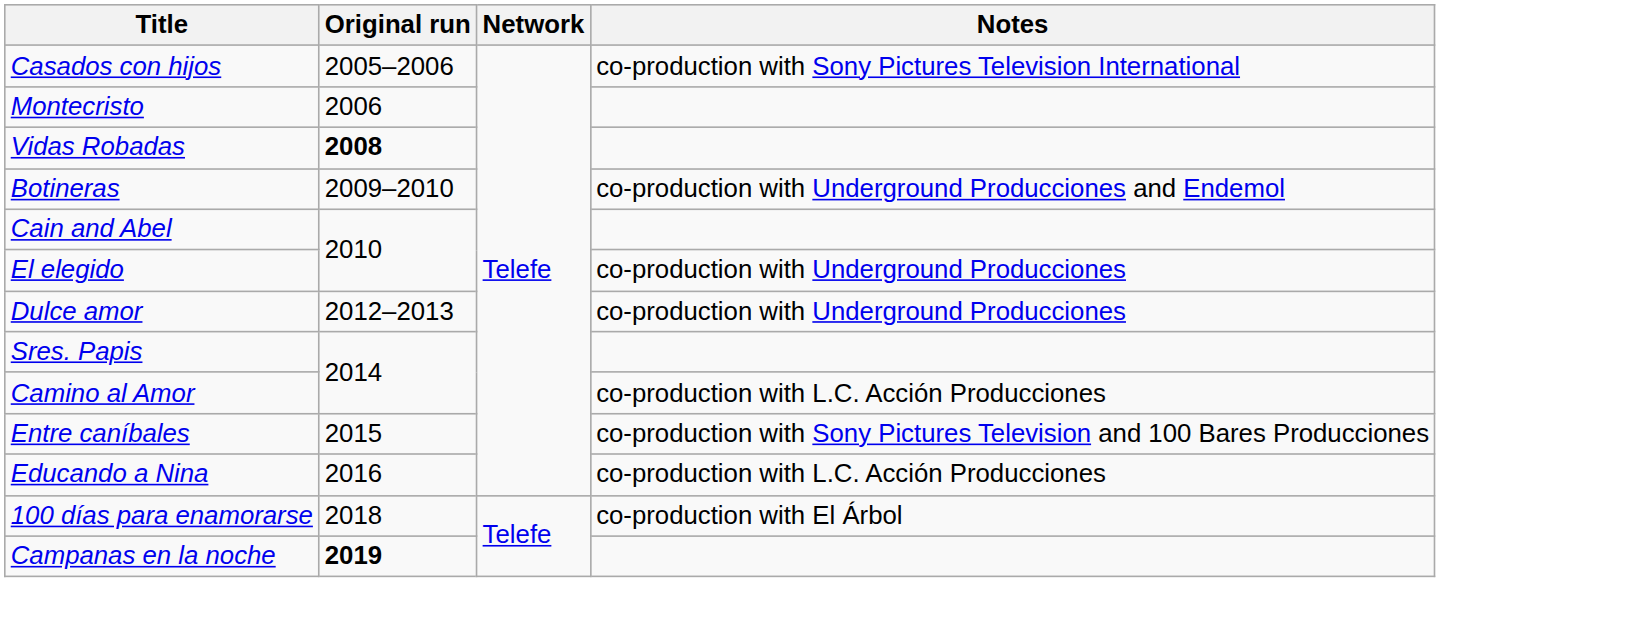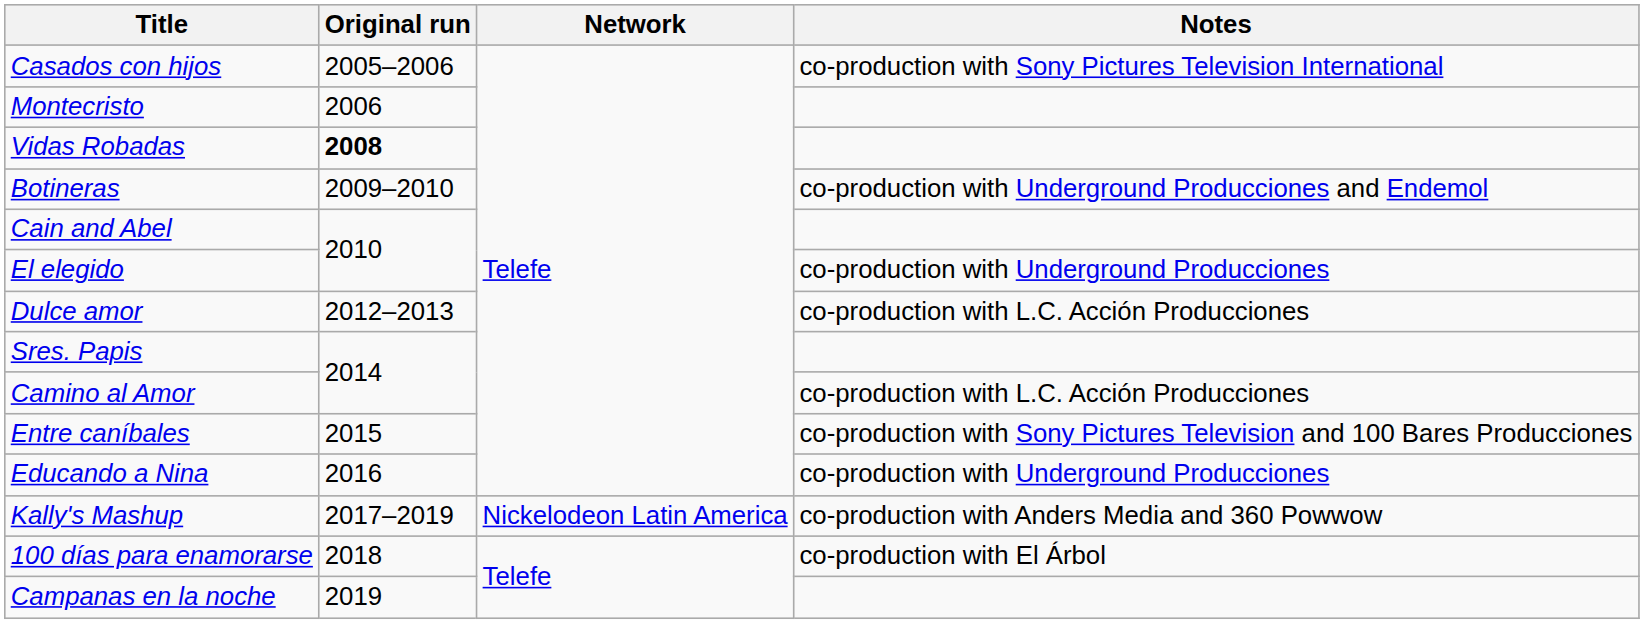Dulce amor | Notes: co-production with Underground Producciones -> co-production with L.C. Acción Producciones
Educando a Nina | Notes: co-production with L.C. Acción Producciones -> co-production with Underground Producciones
+ row: Kally's Mashup | 2017–2019 | Nickelodeon Latin America | co-production with Anders Media and 360 Powwow
Campanas en la noche | Original run: bold -> normal
